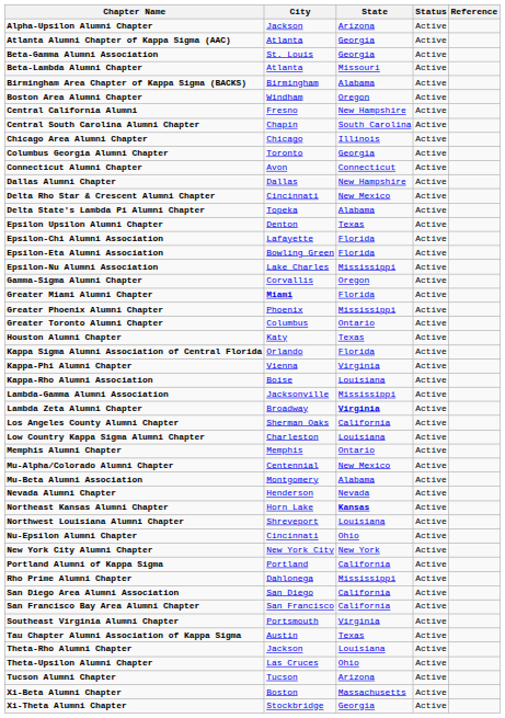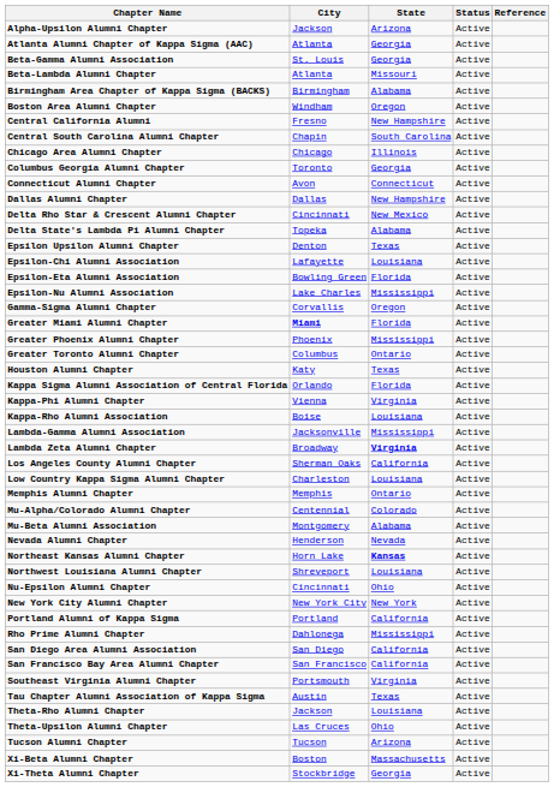Epsilon-Chi Alumni Association | State: Florida -> Louisiana
Mu-Alpha/Colorado Alumni Chapter | State: New Mexico -> Colorado
